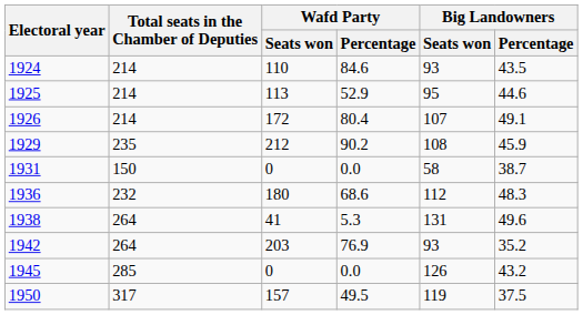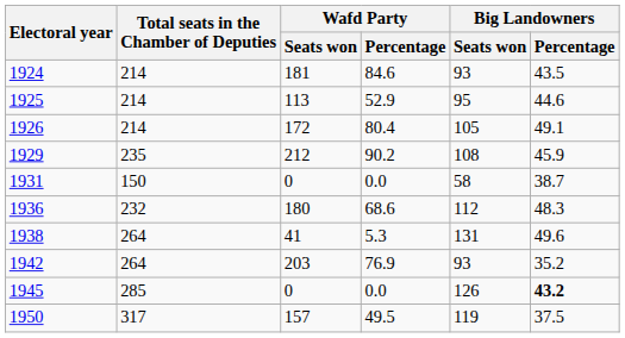1924 | Wafd Party / Seats won: 110 -> 181
1926 | Big Landowners / Seats won: 107 -> 105
1945 | Big Landowners / Percentage: normal -> bold
